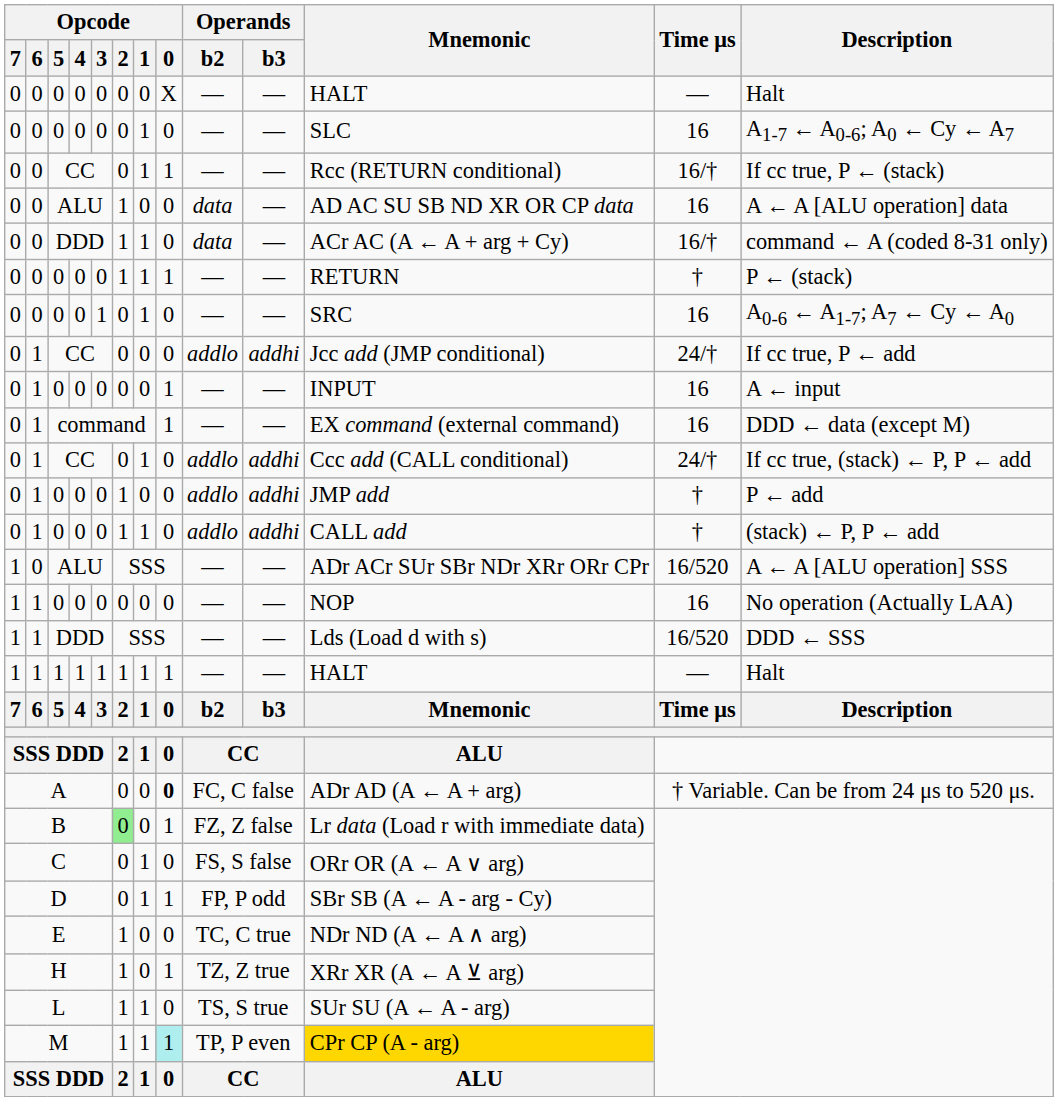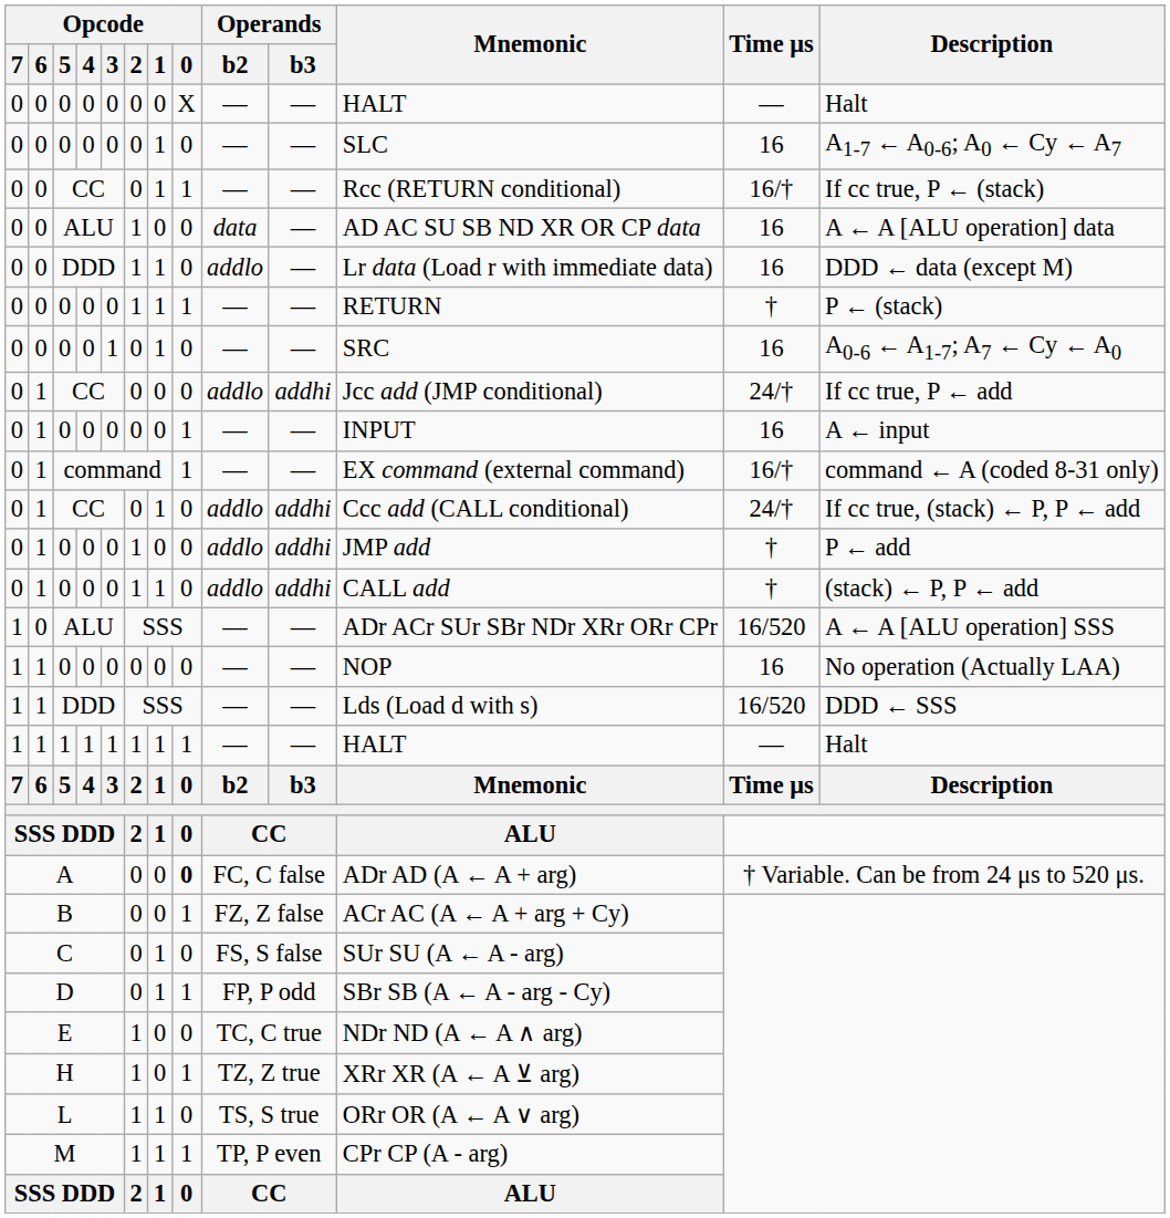0 / DDD | Operands / b2: data -> addlo
0 / DDD | Mnemonic: ACr AC (A ← A + arg + Cy) -> Lr data (Load r with immediate data)
0 / DDD | Time μs: 16/† -> 16
0 / DDD | Description: command ← A (coded 8-31 only) -> DDD ← data (except M)
command | Time μs: 16 -> 16/†
command | Description: DDD ← data (except M) -> command ← A (coded 8-31 only)
B | Opcode / 2: lightgreen background -> no background
B | Mnemonic: Lr data (Load r with immediate data) -> ACr AC (A ← A + arg + Cy)
C | Mnemonic: ORr OR (A ← A ∨ arg) -> SUr SU (A ← A - arg)
L | Mnemonic: SUr SU (A ← A - arg) -> ORr OR (A ← A ∨ arg)
M | Opcode / 0: paleturquoise background -> no background
M | Mnemonic: gold background -> no background
